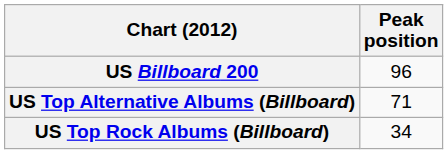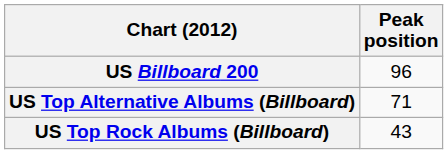US Top Rock Albums (Billboard) | Peak position: 34 -> 43
